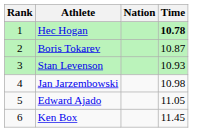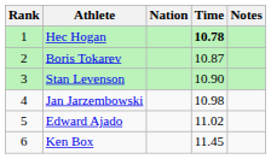+ column: Notes
Stan Levenson | Time: 10.93 -> 10.90
Edward Ajado | Time: 11.05 -> 11.02
